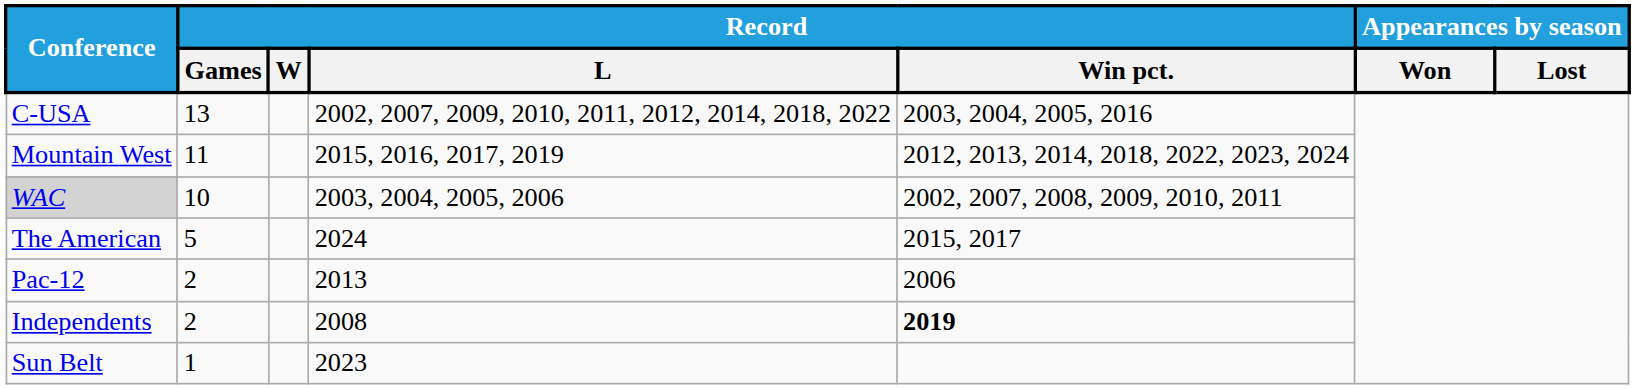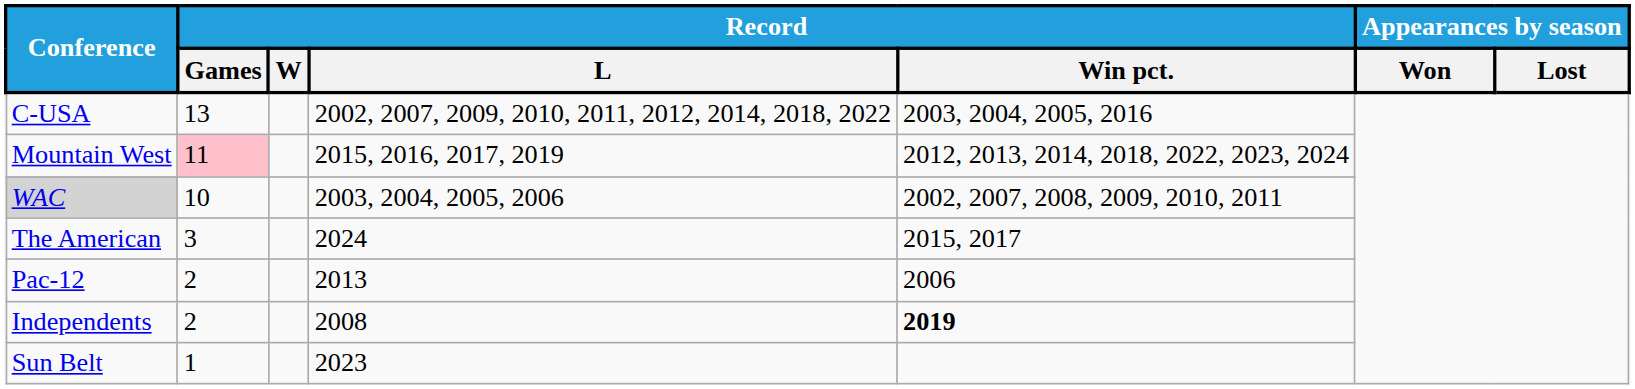Mountain West | Record / Games: no background -> pink background
The American | Record / Games: 5 -> 3
